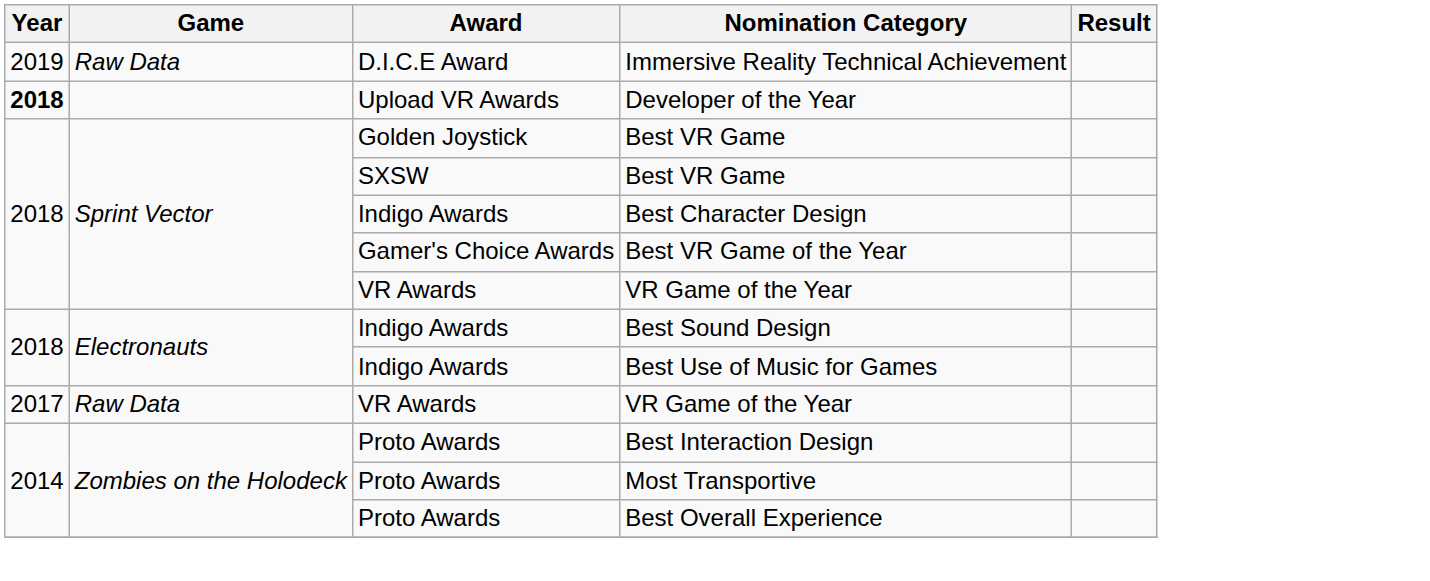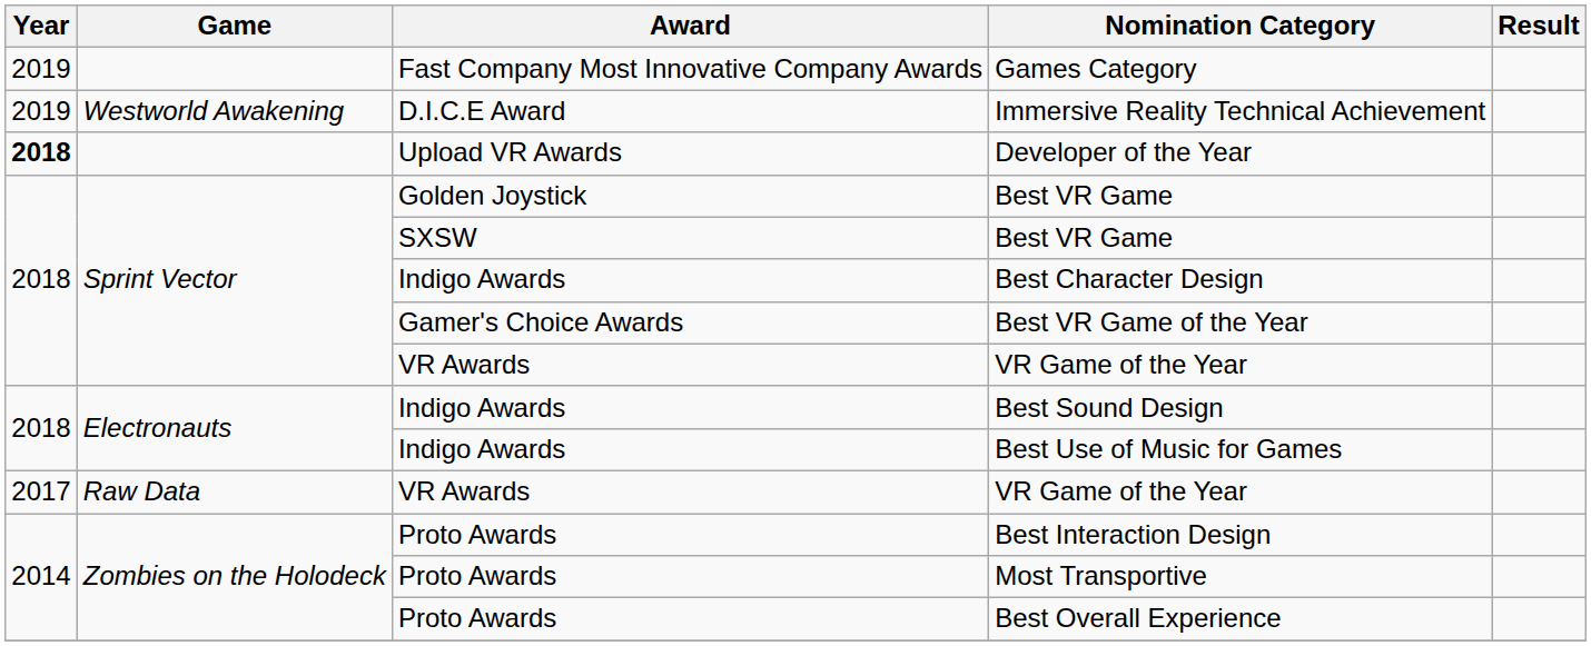+ row: 2019 | Fast Company Most Innovative Company Awards | Games Category
Immersive Reality Technical Achievement | Game: Raw Data -> Westworld Awakening
